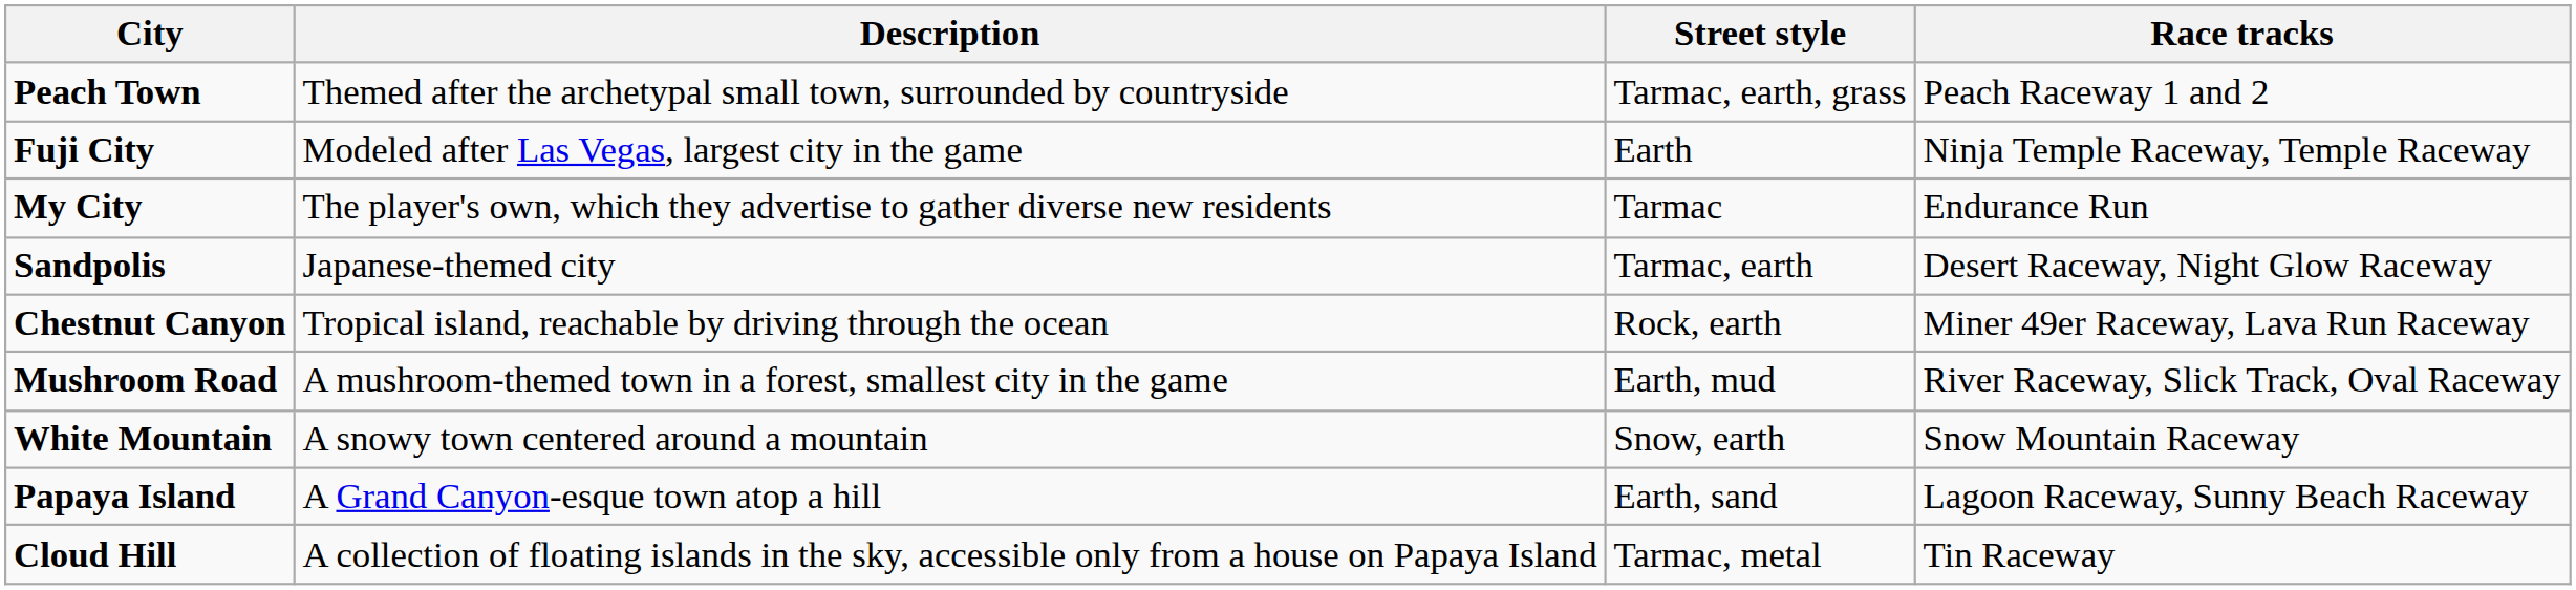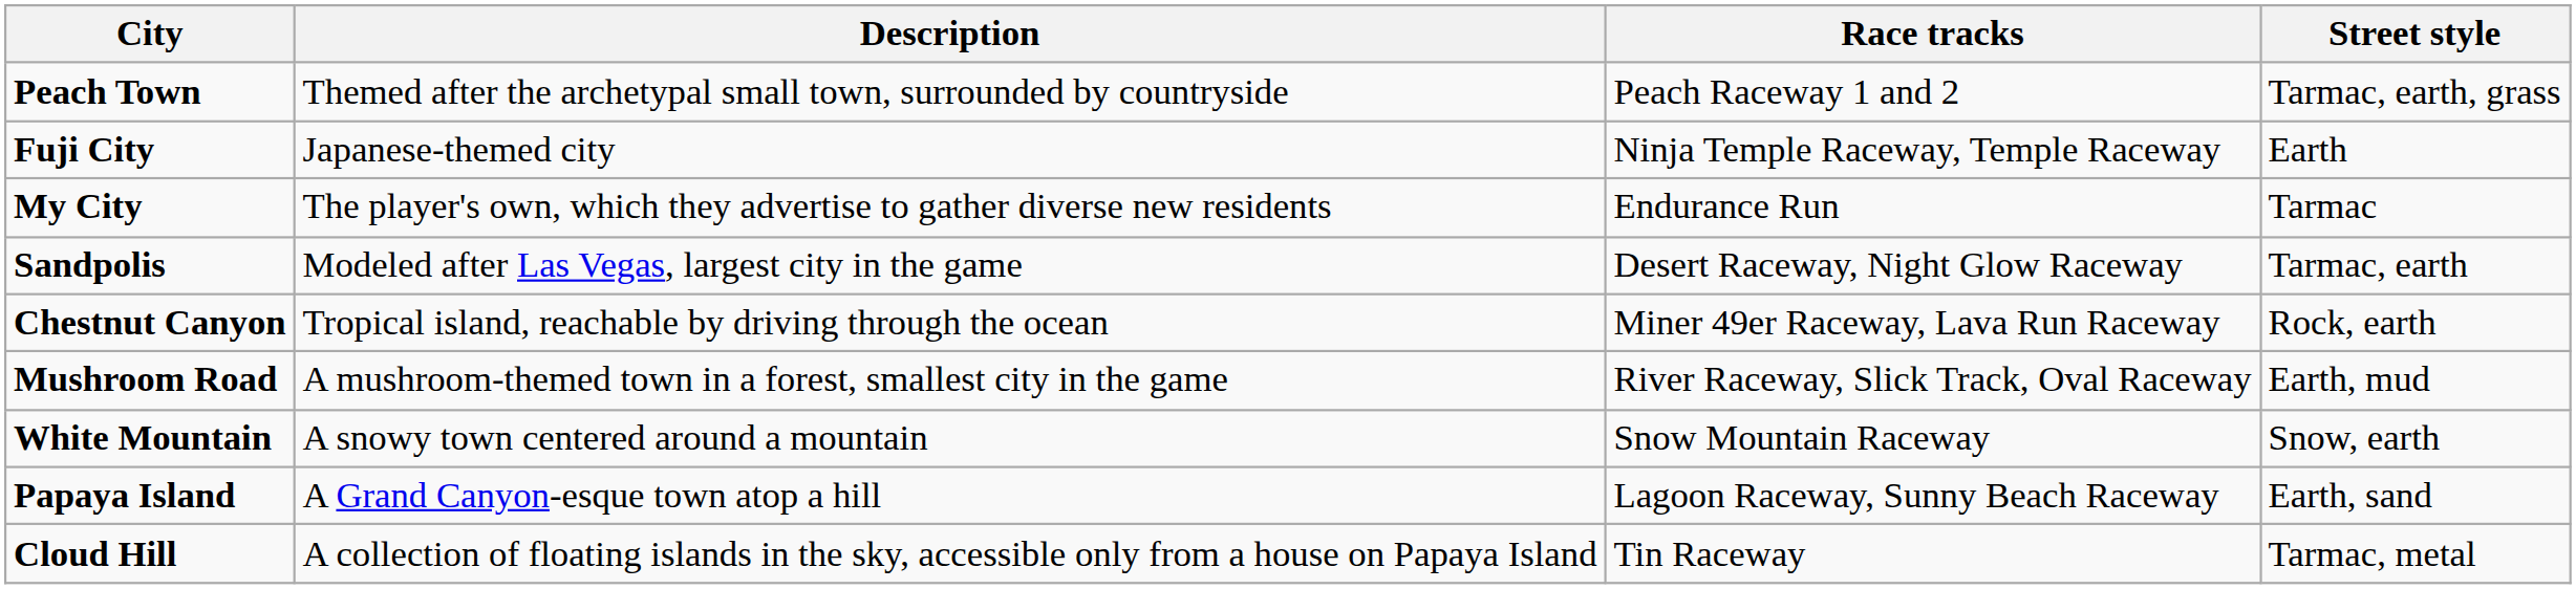columns swapped: Street style <-> Race tracks
Fuji City | Description: Modeled after Las Vegas, largest city in the game -> Japanese-themed city
Sandpolis | Description: Japanese-themed city -> Modeled after Las Vegas, largest city in the game
